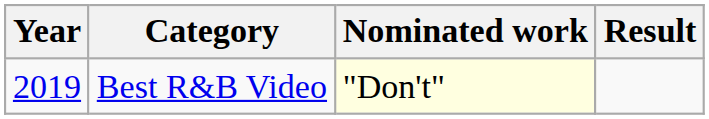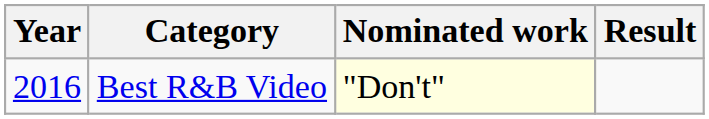Best R&B Video | Year: 2019 -> 2016
